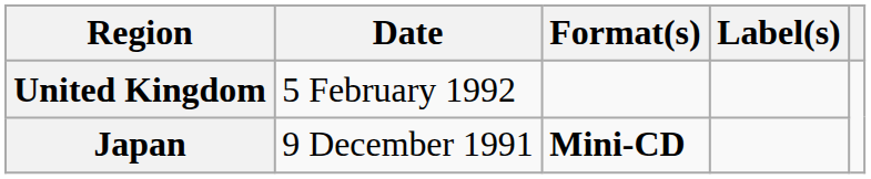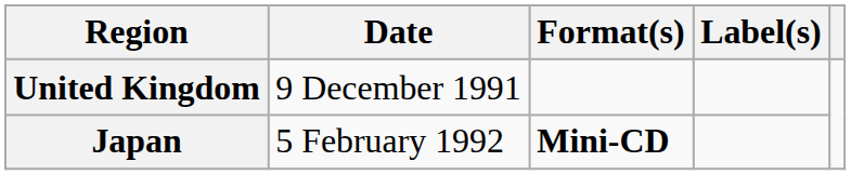United Kingdom | Date: 5 February 1992 -> 9 December 1991
Japan | Date: 9 December 1991 -> 5 February 1992
